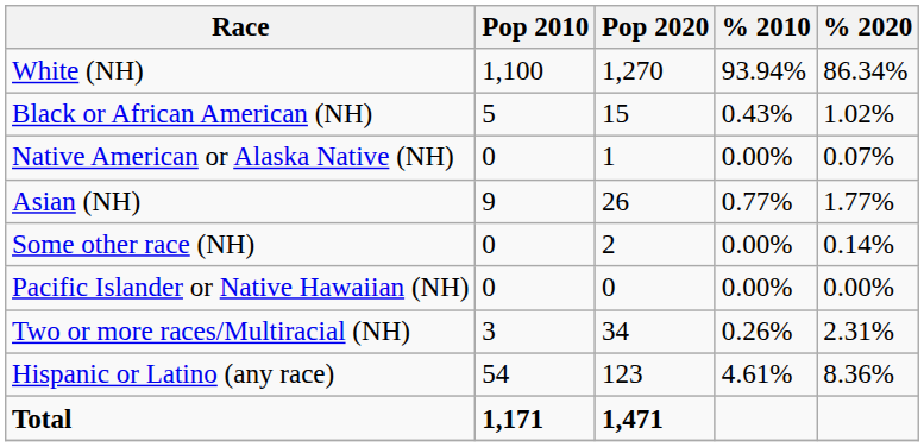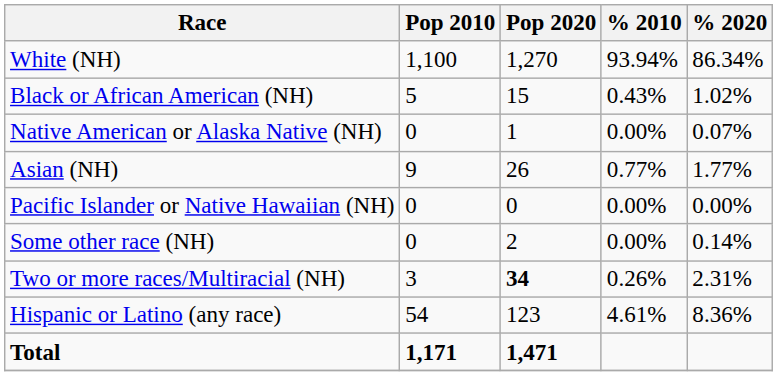rows swapped: Pacific Islander or Native Hawaiian (NH) <-> Some other race (NH)
Two or more races/Multiracial (NH) | Pop 2020: normal -> bold
